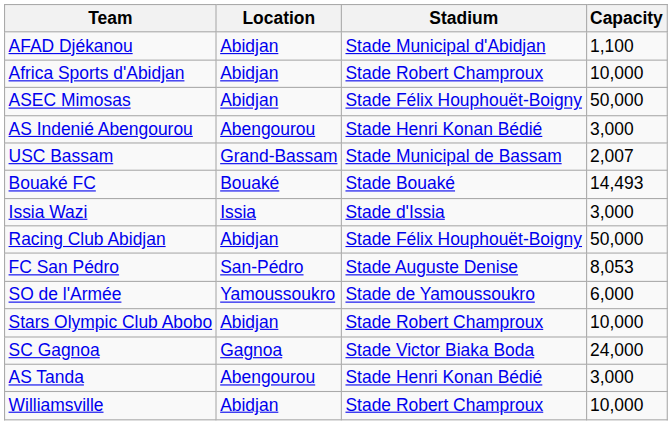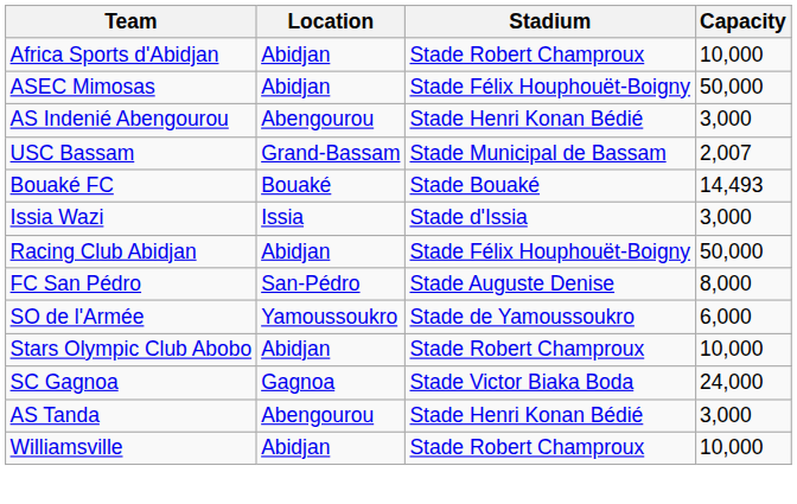- row: AFAD Djékanou | Abidjan | Stade Municipal d'Abidjan | 1,100
FC San Pédro | Capacity: 8,053 -> 8,000
